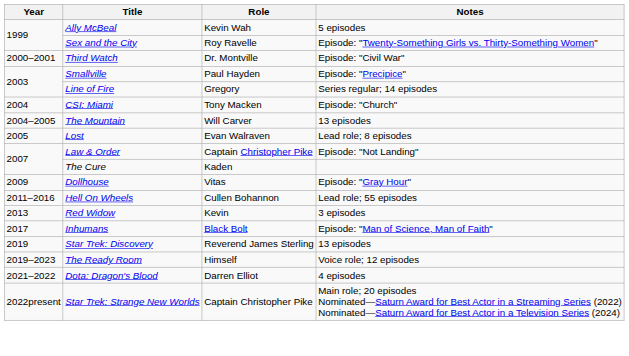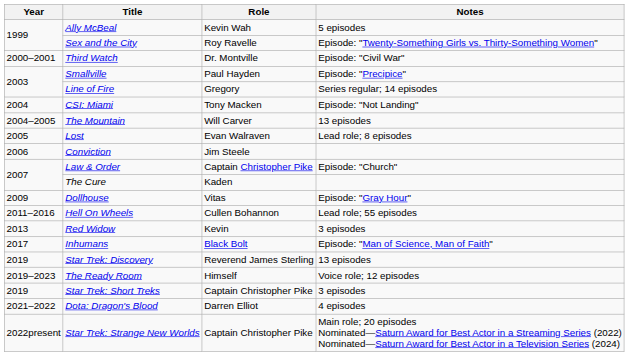CSI: Miami | Notes: Episode: "Church" -> Episode: "Not Landing"
+ row: 2006 | Conviction | Jim Steele
Law & Order | Notes: Episode: "Not Landing" -> Episode: "Church"
+ row: 2019 | Star Trek: Short Treks | Captain Christopher Pike | 3 episodes
